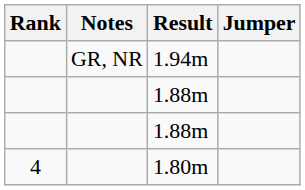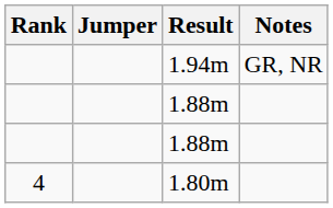columns swapped: Jumper <-> Notes
